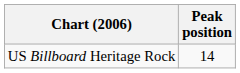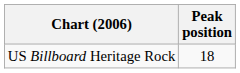US Billboard Heritage Rock | Peak position: 14 -> 18
